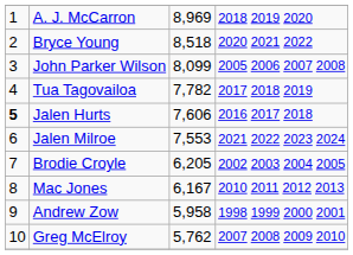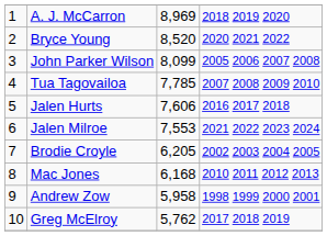Bryce Young | column 3: 8,518 -> 8,520
Tua Tagovailoa | column 3: 7,782 -> 7,785
Tua Tagovailoa | column 4: 2017 2018 2019 -> 2007 2008 2009 2010
Jalen Hurts | column 1: bold -> normal
Mac Jones | column 3: 6,167 -> 6,168
Greg McElroy | column 4: 2007 2008 2009 2010 -> 2017 2018 2019
